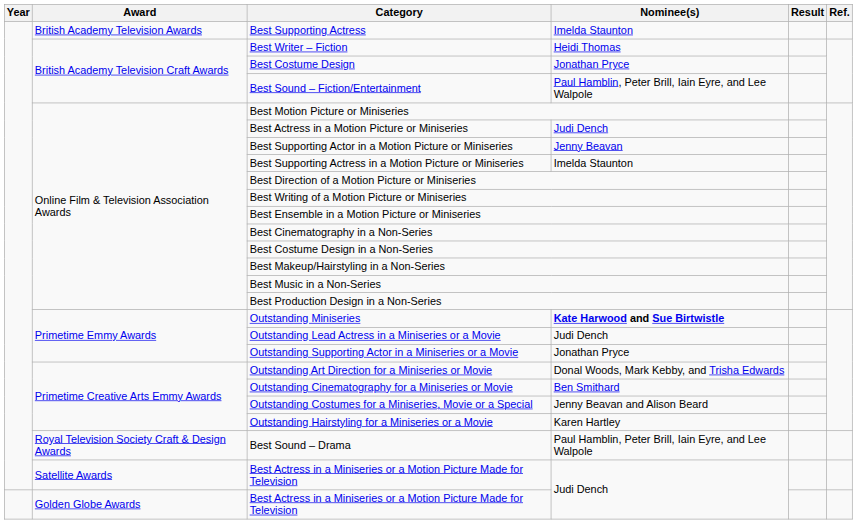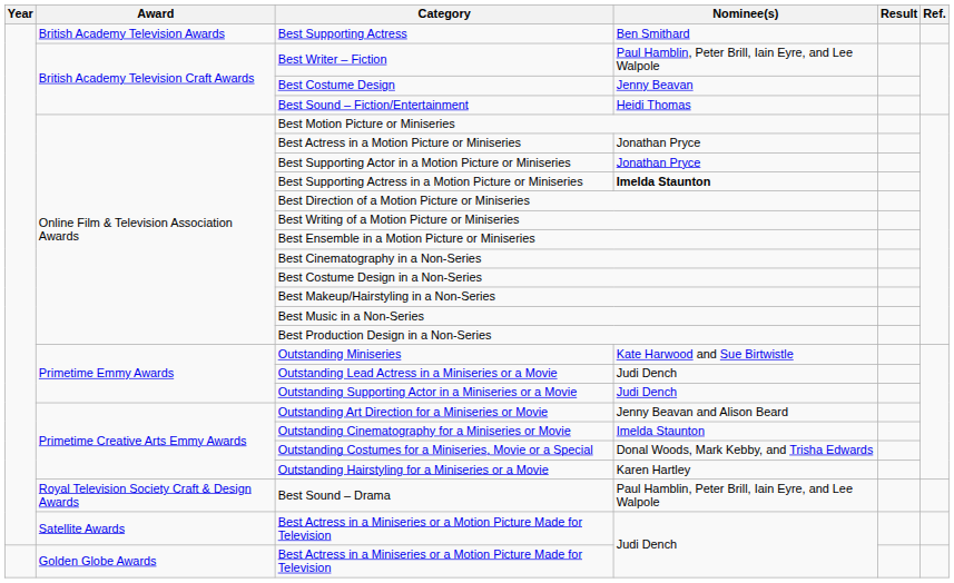Best Supporting Actress | Nominee(s): Imelda Staunton -> Ben Smithard
Best Writer – Fiction | Nominee(s): Heidi Thomas -> Paul Hamblin, Peter Brill, Iain Eyre, and Lee Walpole
Best Costume Design | Nominee(s): Jonathan Pryce -> Jenny Beavan
Best Sound – Fiction/Entertainment | Nominee(s): Paul Hamblin, Peter Brill, Iain Eyre, and Lee Walpole -> Heidi Thomas
Best Actress in a Motion Picture or Miniseries | Nominee(s): Judi Dench -> Jonathan Pryce
Best Supporting Actor in a Motion Picture or Miniseries | Nominee(s): Jenny Beavan -> Jonathan Pryce
Best Supporting Actress in a Motion Picture or Miniseries | Nominee(s): normal -> bold
Outstanding Miniseries | Nominee(s): bold -> normal
Outstanding Supporting Actor in a Miniseries or a Movie | Nominee(s): Jonathan Pryce -> Judi Dench
Outstanding Art Direction for a Miniseries or Movie | Nominee(s): Donal Woods, Mark Kebby, and Trisha Edwards -> Jenny Beavan and Alison Beard
Outstanding Cinematography for a Miniseries or Movie | Nominee(s): Ben Smithard -> Imelda Staunton
Outstanding Costumes for a Miniseries, Movie or a Special | Nominee(s): Jenny Beavan and Alison Beard -> Donal Woods, Mark Kebby, and Trisha Edwards
